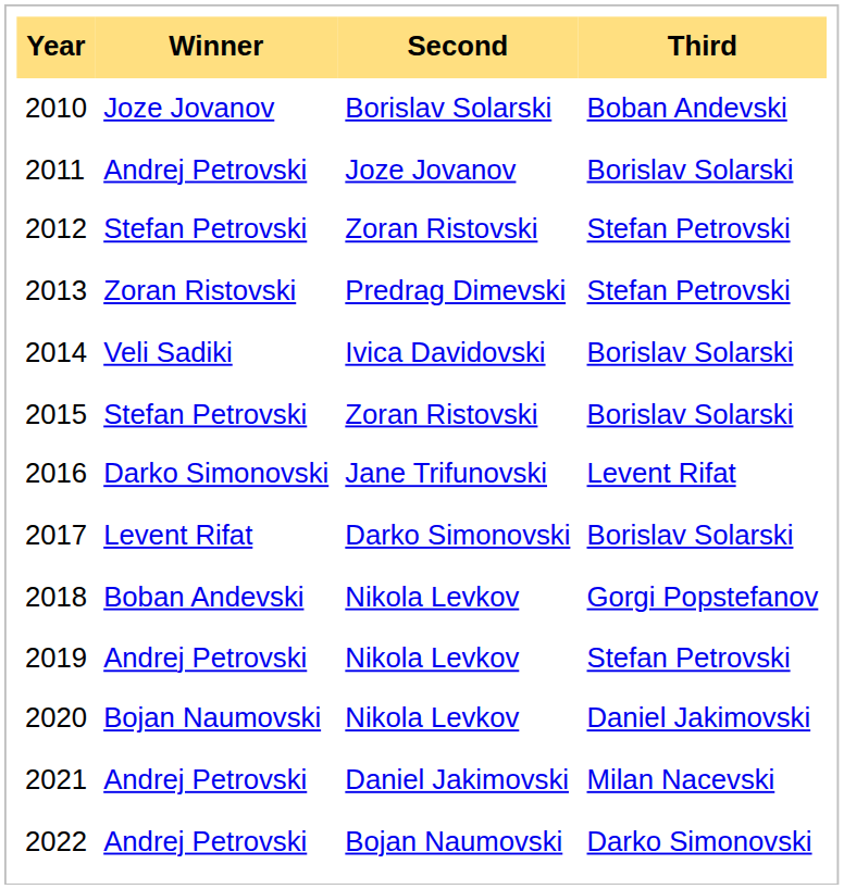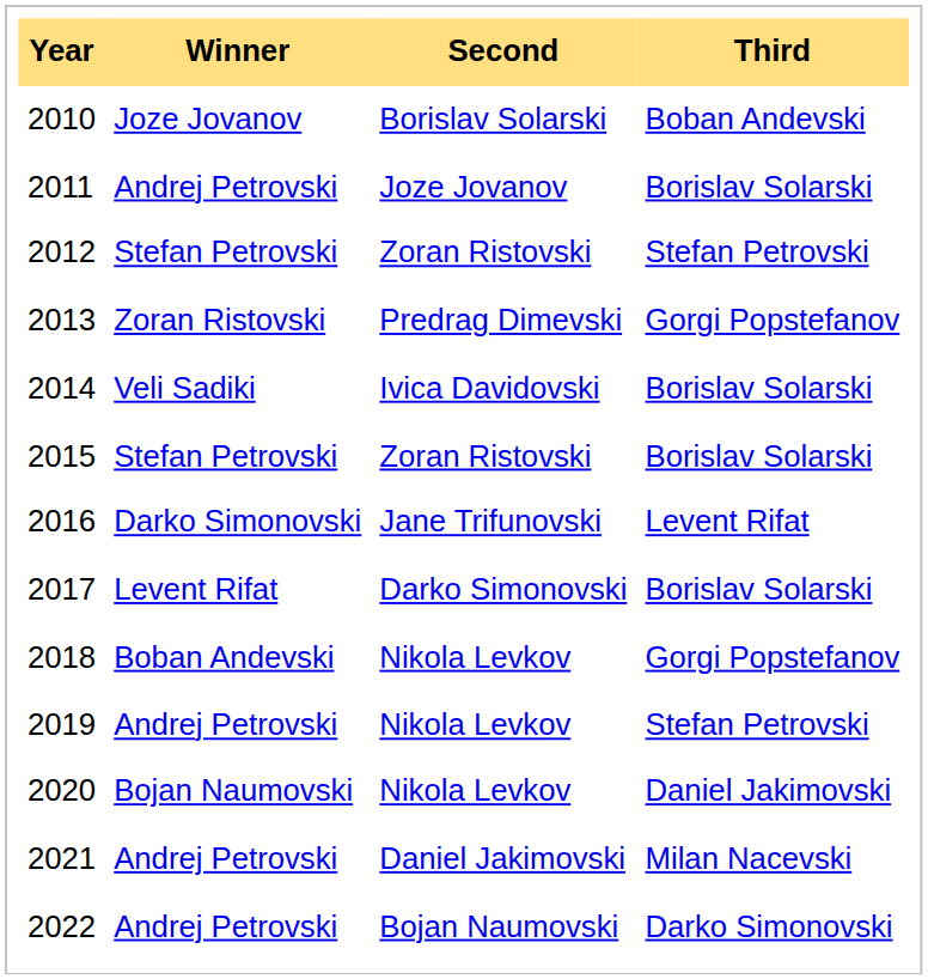2013 | Third: Stefan Petrovski -> Gorgi Popstefanov
